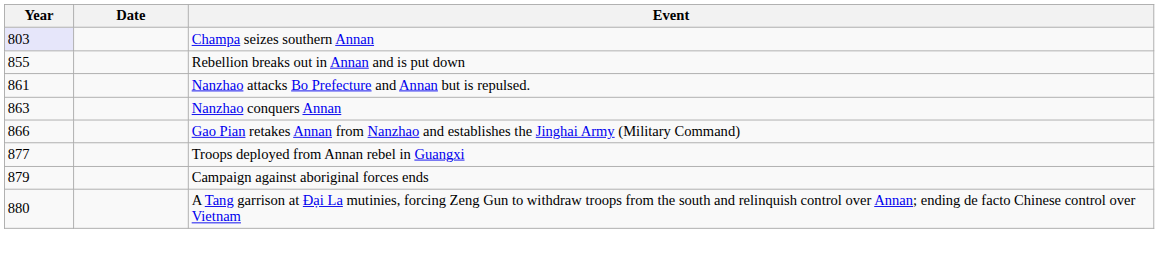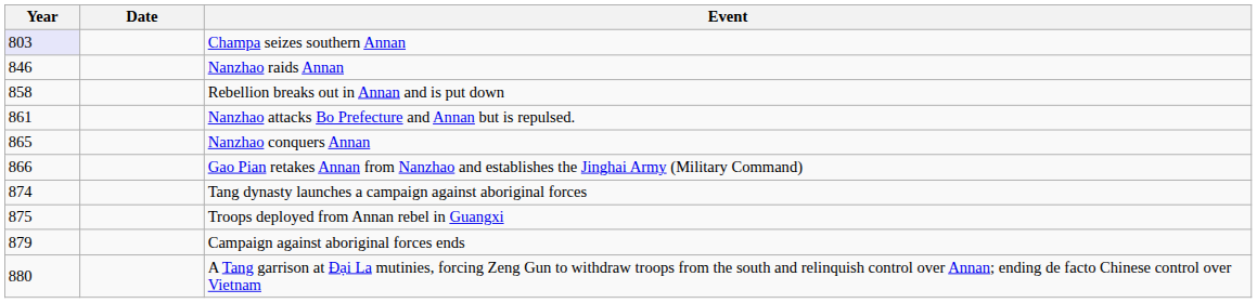+ row: 846 | Nanzhao raids Annan
Rebellion breaks out in Annan and is put down | Year: 855 -> 858
Nanzhao conquers Annan | Year: 863 -> 865
+ row: 874 | Tang dynasty launches a campaign against aboriginal forces
Troops deployed from Annan rebel in Guangxi | Year: 877 -> 875
